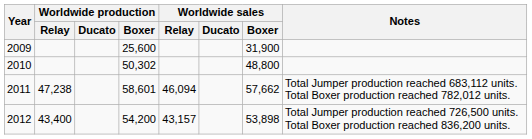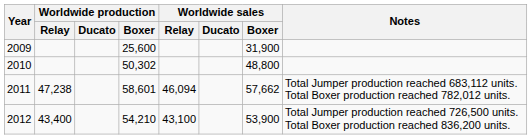2012 | Worldwide production / Boxer: 54,200 -> 54,210
2012 | Worldwide sales / Relay: 43,157 -> 43,100
2012 | Worldwide sales / Boxer: 53,898 -> 53,900
